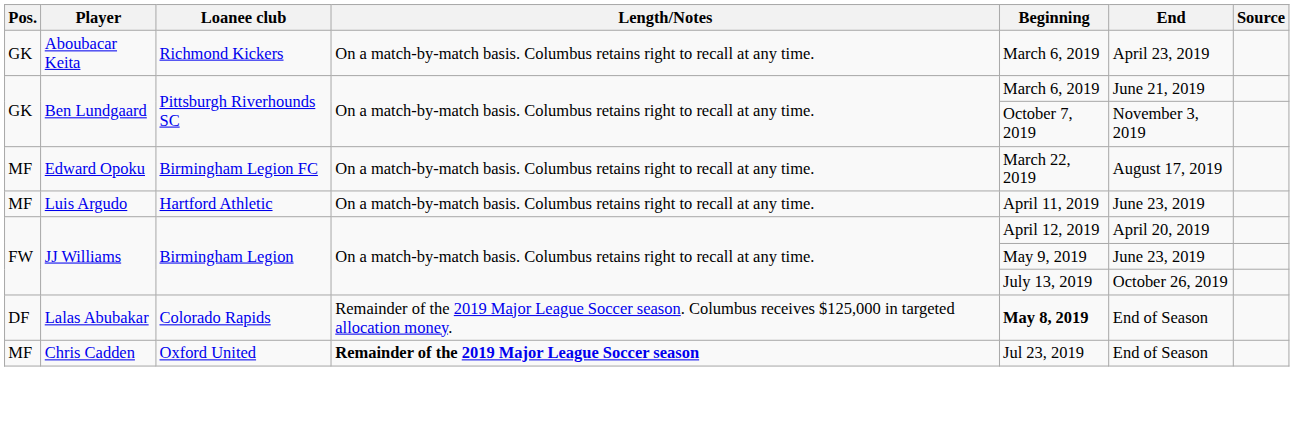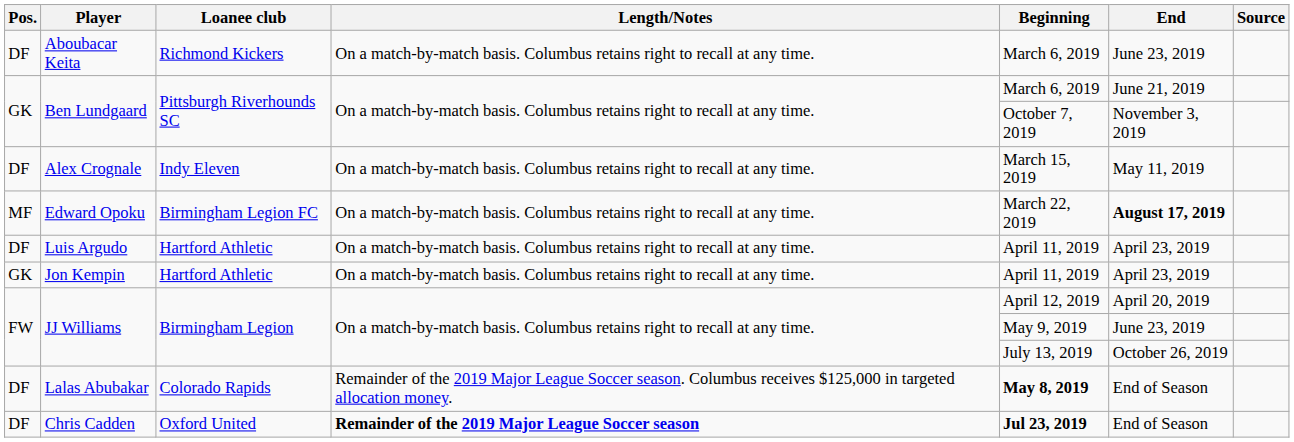Aboubacar Keita | Pos.: GK -> DF
Aboubacar Keita | End: April 23, 2019 -> June 23, 2019
+ row: DF | Alex Crognale | Indy Eleven | On a match-by-match basis. Columbus retains right to recall at any time. | March 15, 2019 | May 11, 2019
Edward Opoku | End: normal -> bold
Luis Argudo | Pos.: MF -> DF
Luis Argudo | End: June 23, 2019 -> April 23, 2019
+ row: GK | Jon Kempin | Hartford Athletic | On a match-by-match basis. Columbus retains right to recall at any time. | April 11, 2019 | April 23, 2019
Chris Cadden | Pos.: MF -> DF
Chris Cadden | Beginning: normal -> bold
